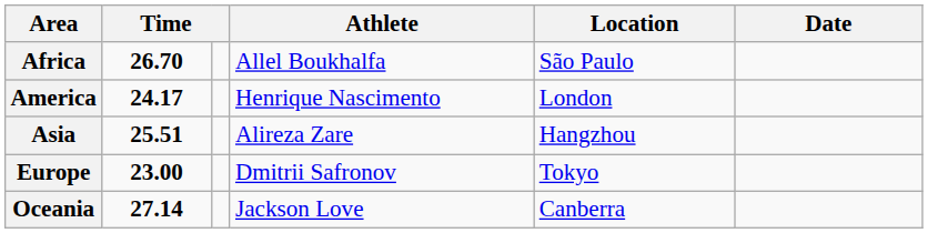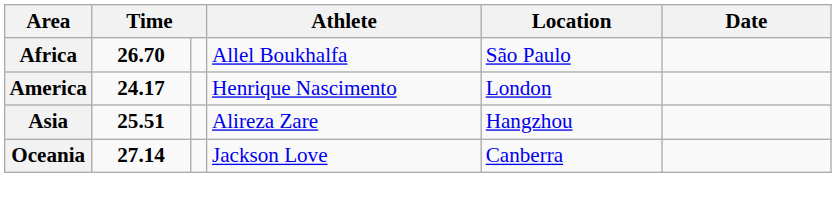- row: Europe | 23.00 | Dmitrii Safronov | Tokyo
